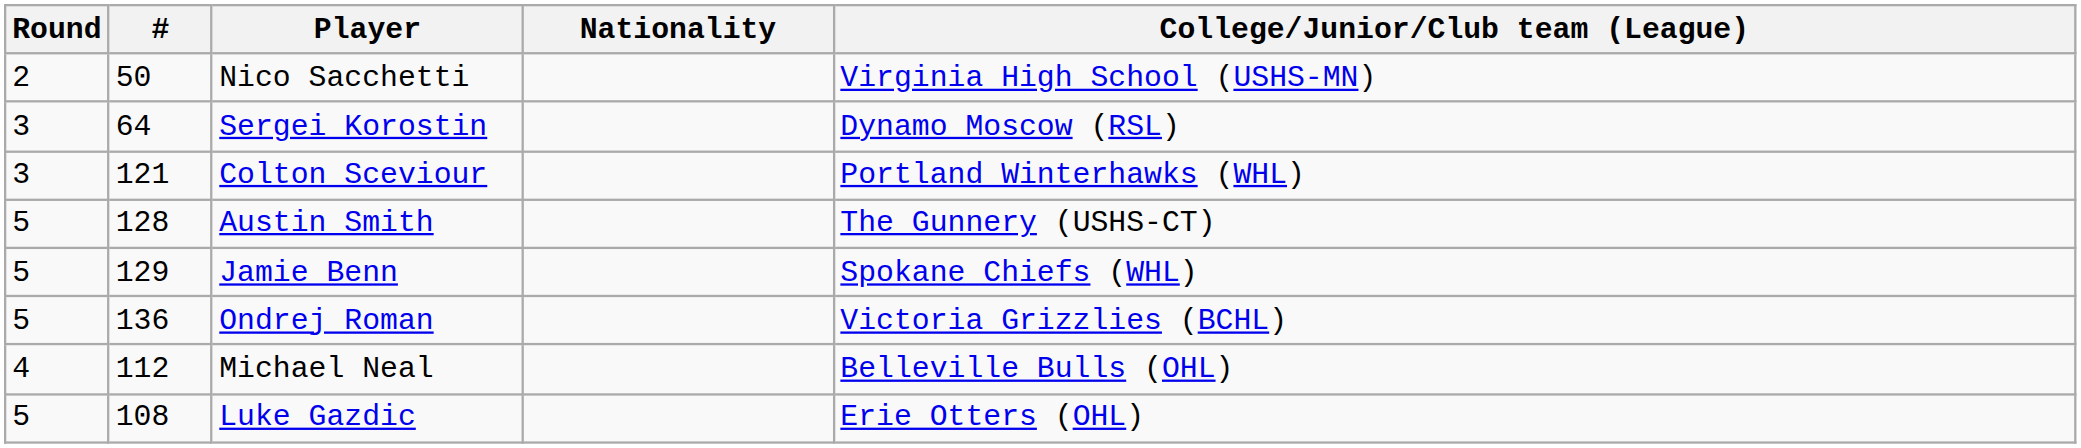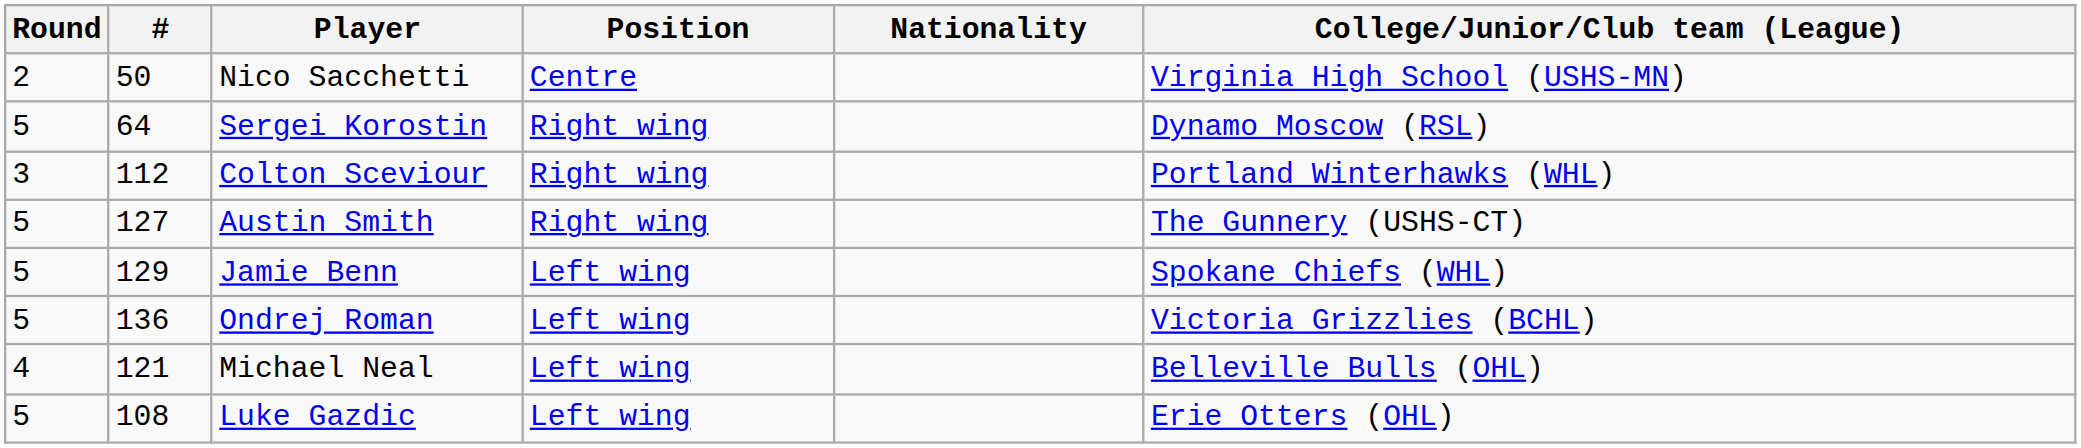+ column: Position | Centre | Right wing | Right wing | Right wing | Left wing | Left wing | Left wing | Left wing
Sergei Korostin | Round: 3 -> 5
Colton Sceviour | #: 121 -> 112
Austin Smith | #: 128 -> 127
Michael Neal | #: 112 -> 121
